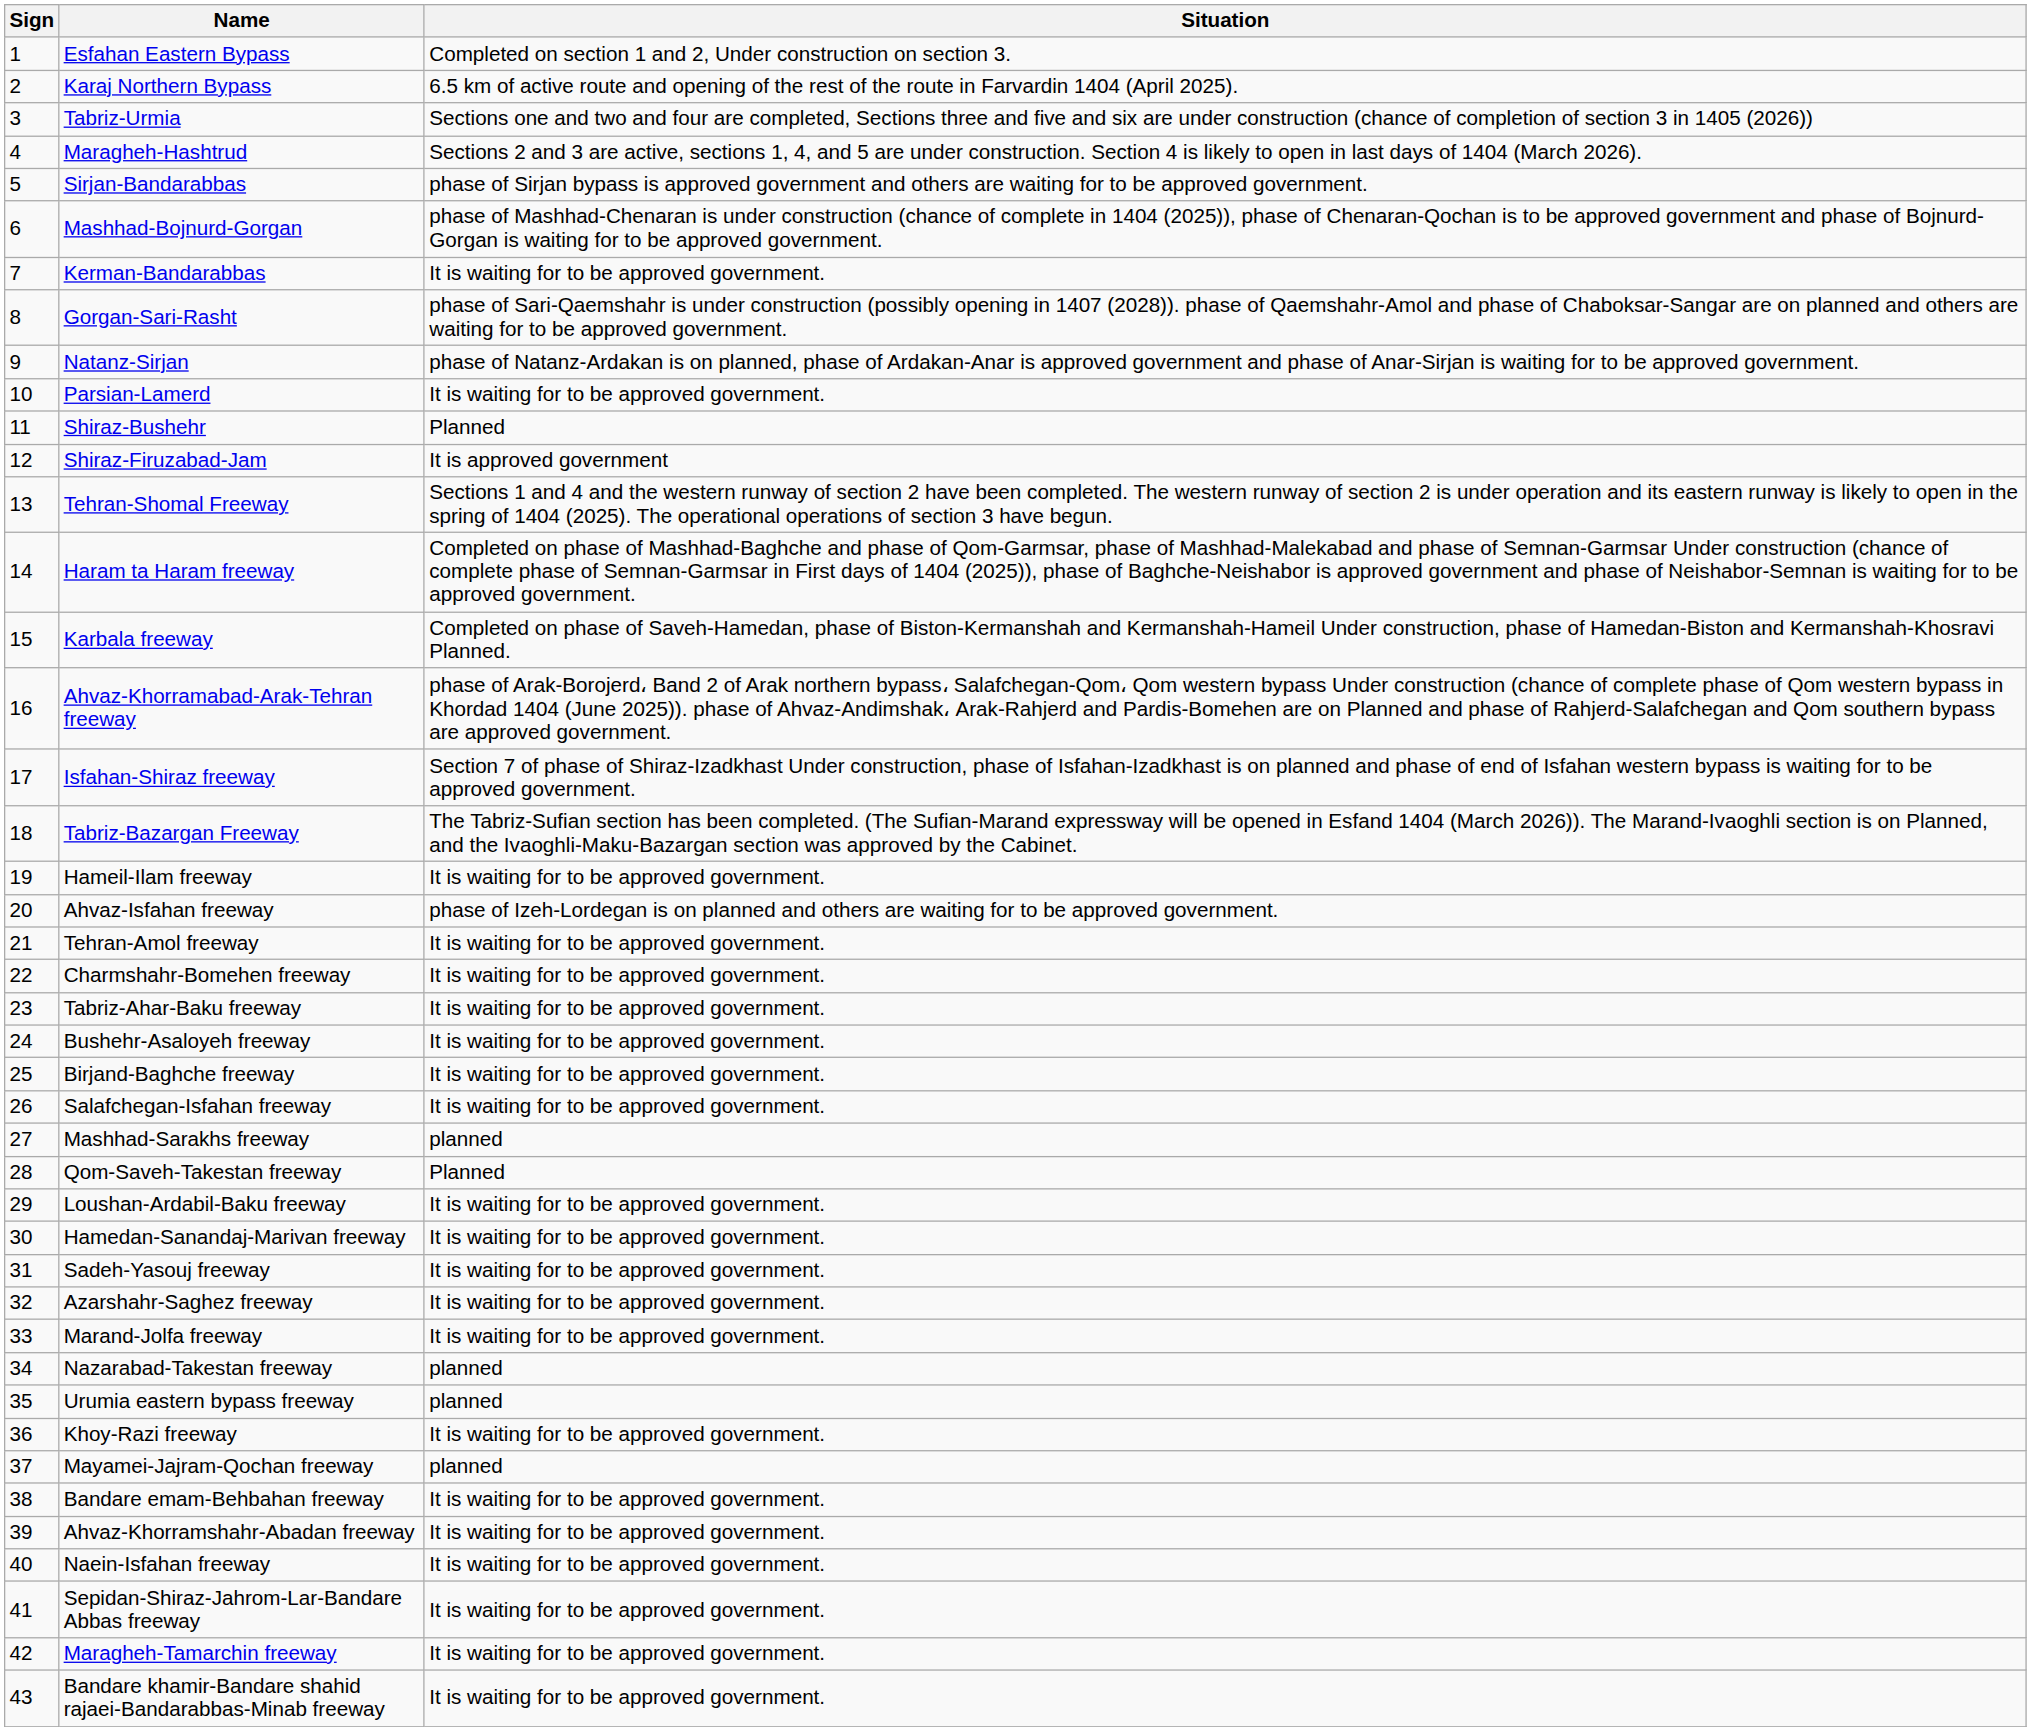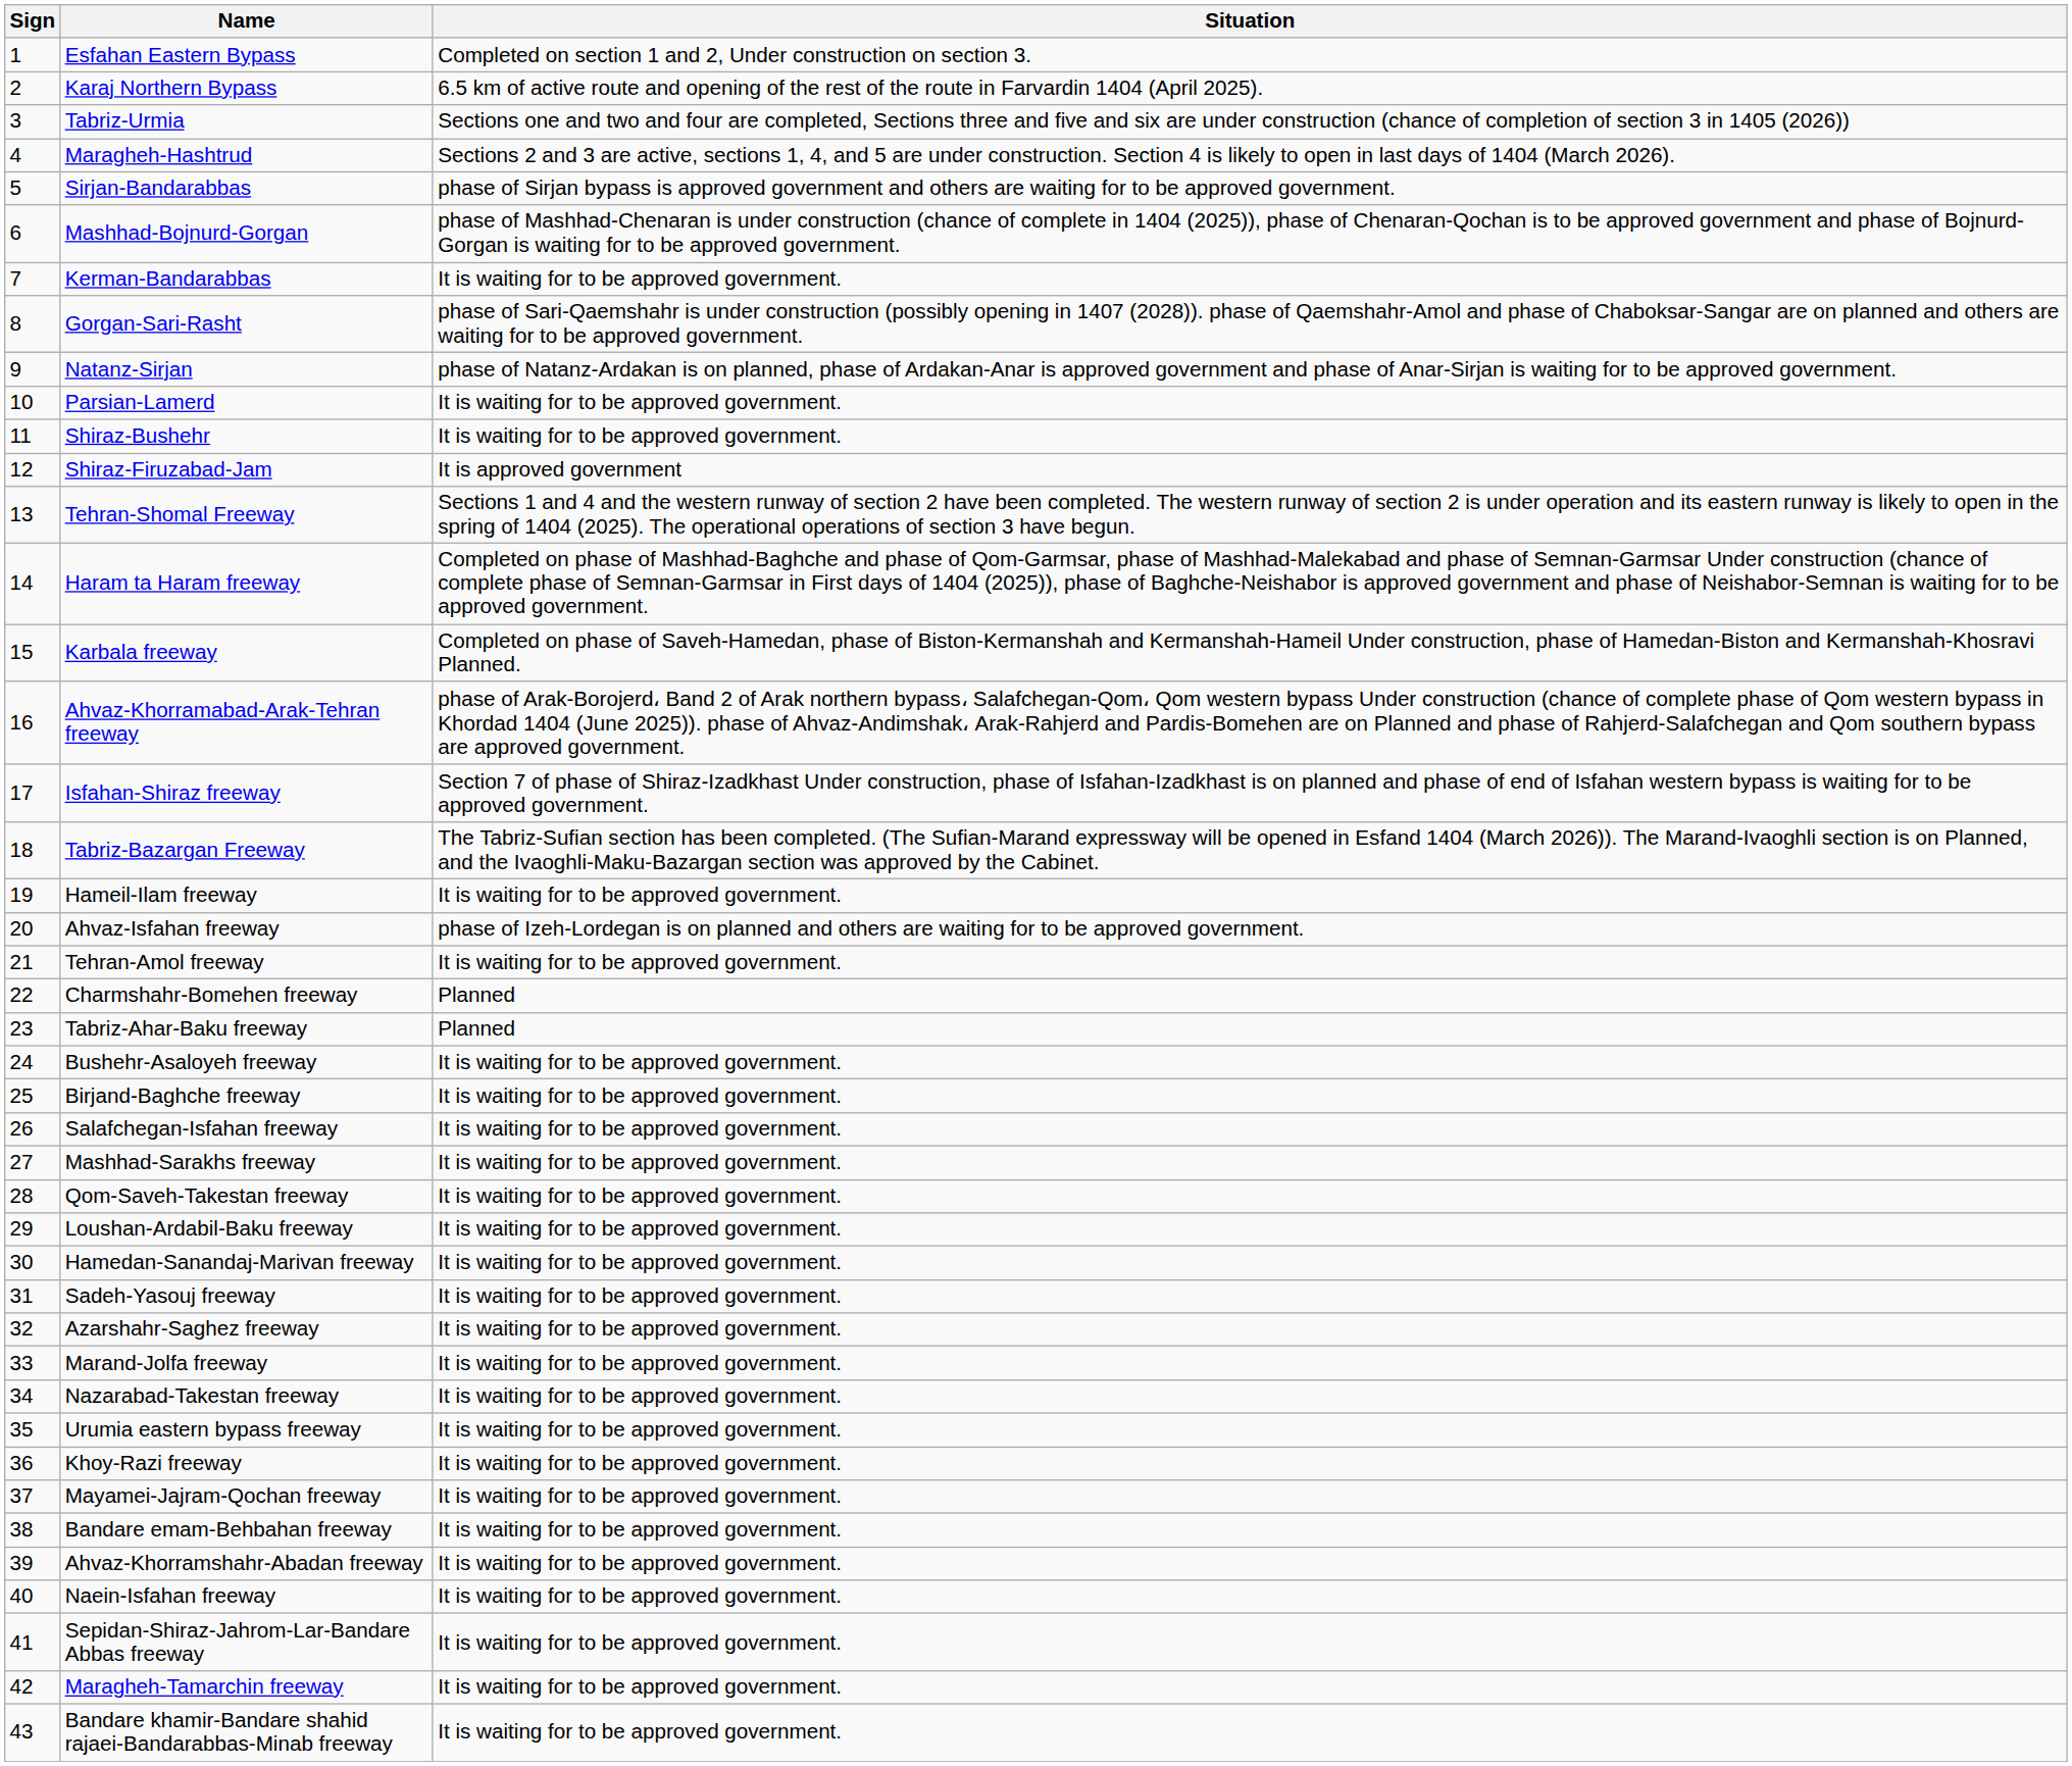Shiraz-Bushehr | Situation: Planned -> It is waiting for to be approved government.
Charmshahr-Bomehen freeway | Situation: It is waiting for to be approved government. -> Planned
Tabriz-Ahar-Baku freeway | Situation: It is waiting for to be approved government. -> Planned
Mashhad-Sarakhs freeway | Situation: planned -> It is waiting for to be approved government.
Qom-Saveh-Takestan freeway | Situation: Planned -> It is waiting for to be approved government.
Nazarabad-Takestan freeway | Situation: planned -> It is waiting for to be approved government.
Urumia eastern bypass freeway | Situation: planned -> It is waiting for to be approved government.
Mayamei-Jajram-Qochan freeway | Situation: planned -> It is waiting for to be approved government.
